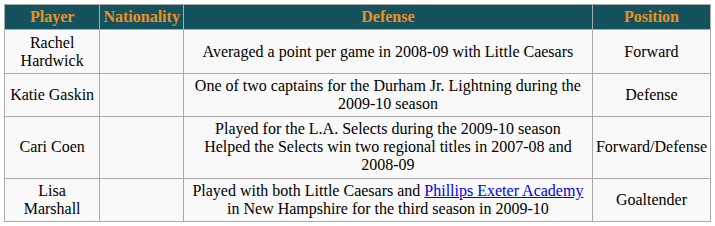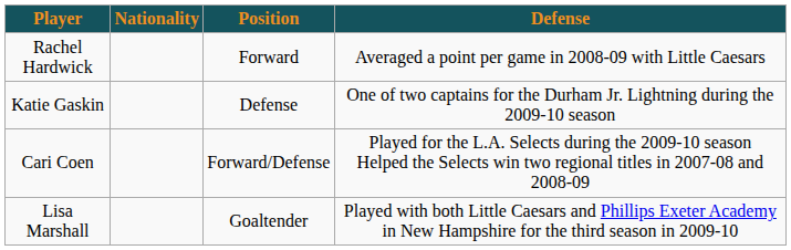columns swapped: Position <-> Defense
